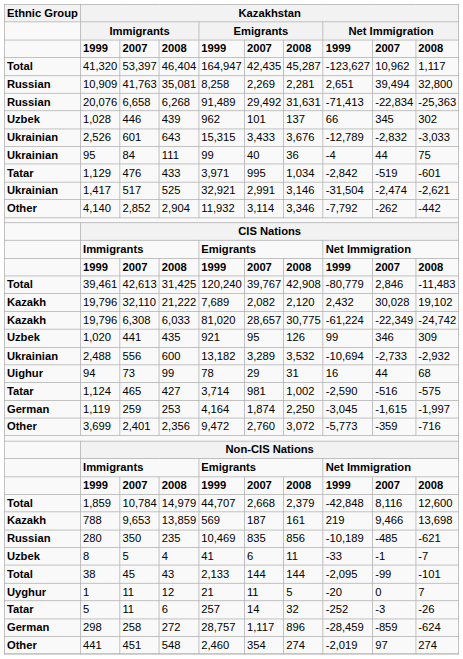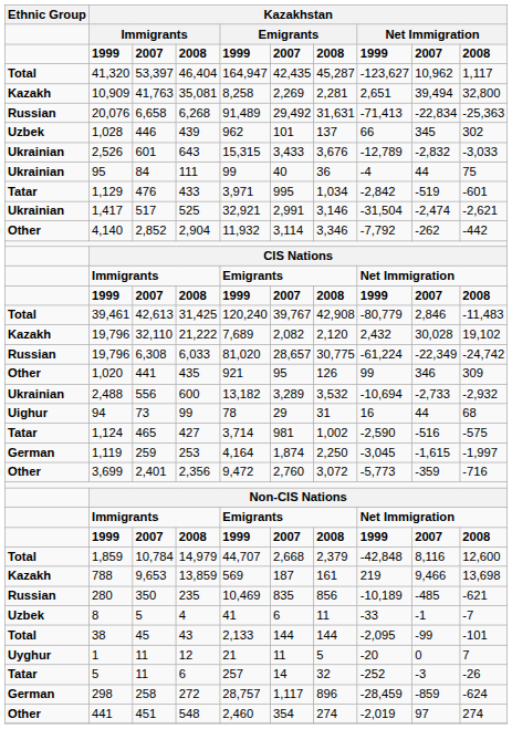35,081 | Ethnic Group: Russian -> Kazakh
6,033 | Ethnic Group: Kazakh -> Russian
435 | Ethnic Group: Uzbek -> Other
